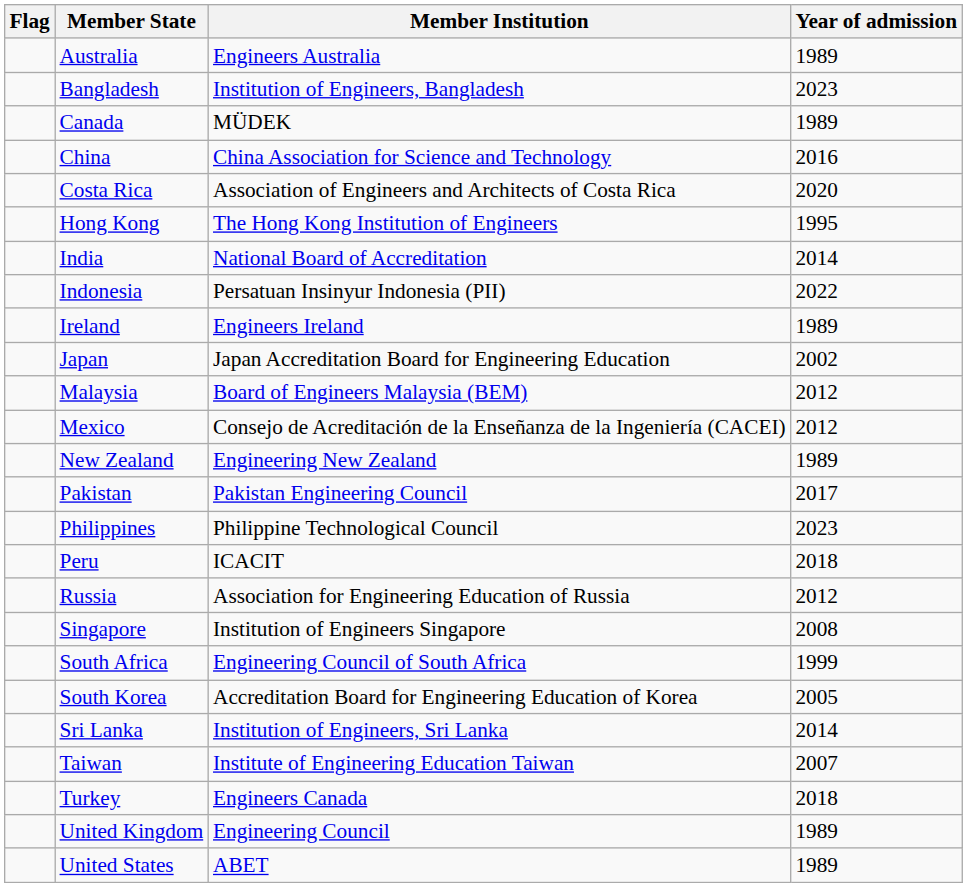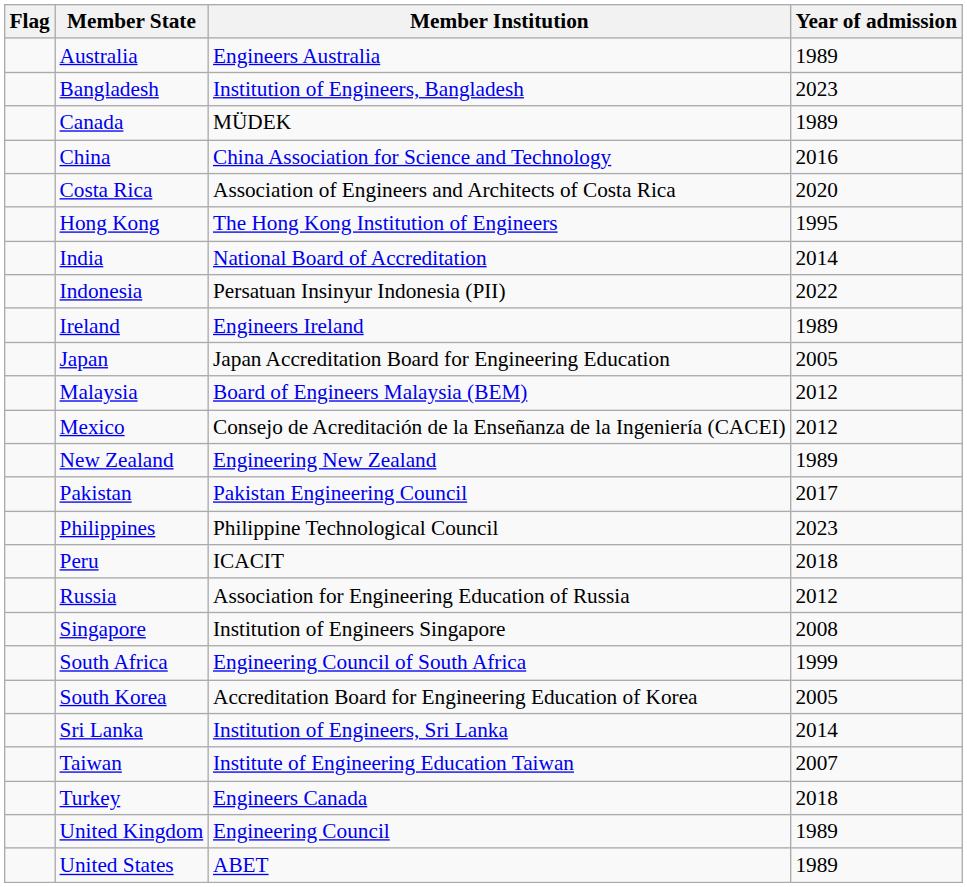Japan | Year of admission: 2002 -> 2005
